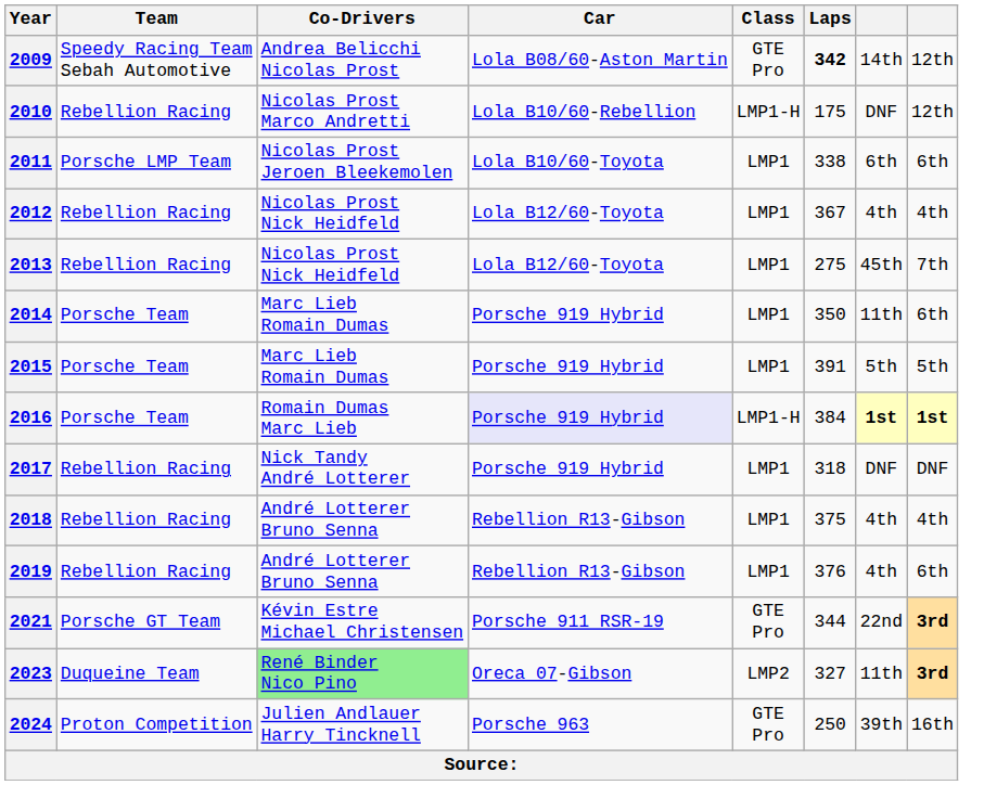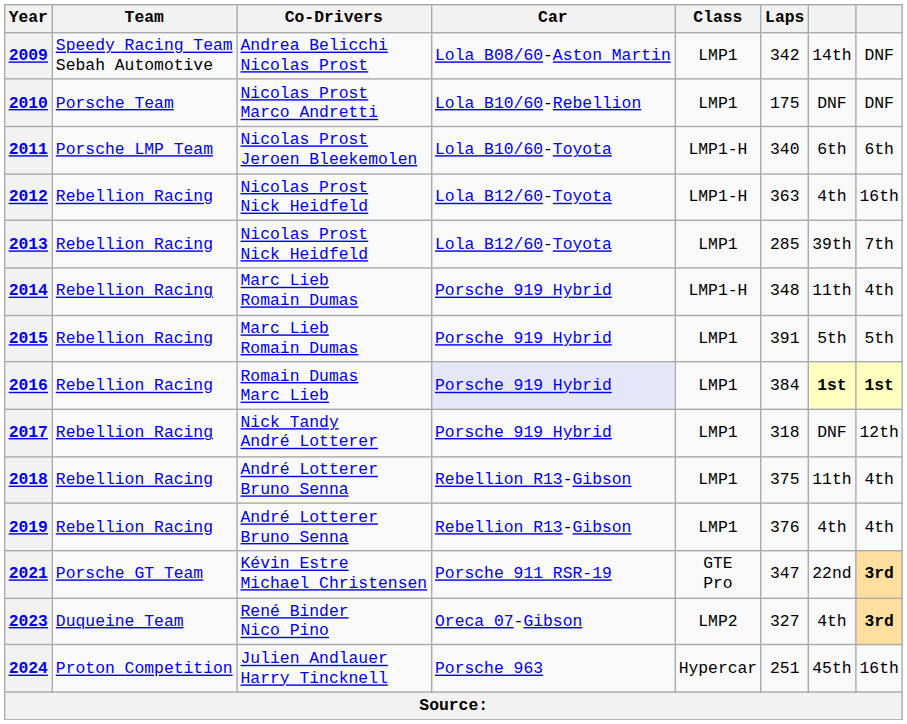2009 | Class: GTE Pro -> LMP1
2009 | Laps: bold -> normal
2009 | column 8: 12th -> DNF
2010 | Team: Rebellion Racing -> Porsche Team
2010 | Class: LMP1-H -> LMP1
2010 | column 8: 12th -> DNF
2011 | Class: LMP1 -> LMP1-H
2011 | Laps: 338 -> 340
2012 | Class: LMP1 -> LMP1-H
2012 | Laps: 367 -> 363
2012 | column 8: 4th -> 16th
2013 | Laps: 275 -> 285
2013 | column 7: 45th -> 39th
2014 | Team: Porsche Team -> Rebellion Racing
2014 | Class: LMP1 -> LMP1-H
2014 | Laps: 350 -> 348
2014 | column 8: 6th -> 4th
2015 | Team: Porsche Team -> Rebellion Racing
2016 | Team: Porsche Team -> Rebellion Racing
2016 | Class: LMP1-H -> LMP1
2017 | column 8: DNF -> 12th
2018 | column 7: 4th -> 11th
2019 | column 8: 6th -> 4th
2021 | Laps: 344 -> 347
2023 | Co-Drivers: lightgreen background -> no background
2023 | column 7: 11th -> 4th
2024 | Class: GTE Pro -> Hypercar
2024 | Laps: 250 -> 251
2024 | column 7: 39th -> 45th
